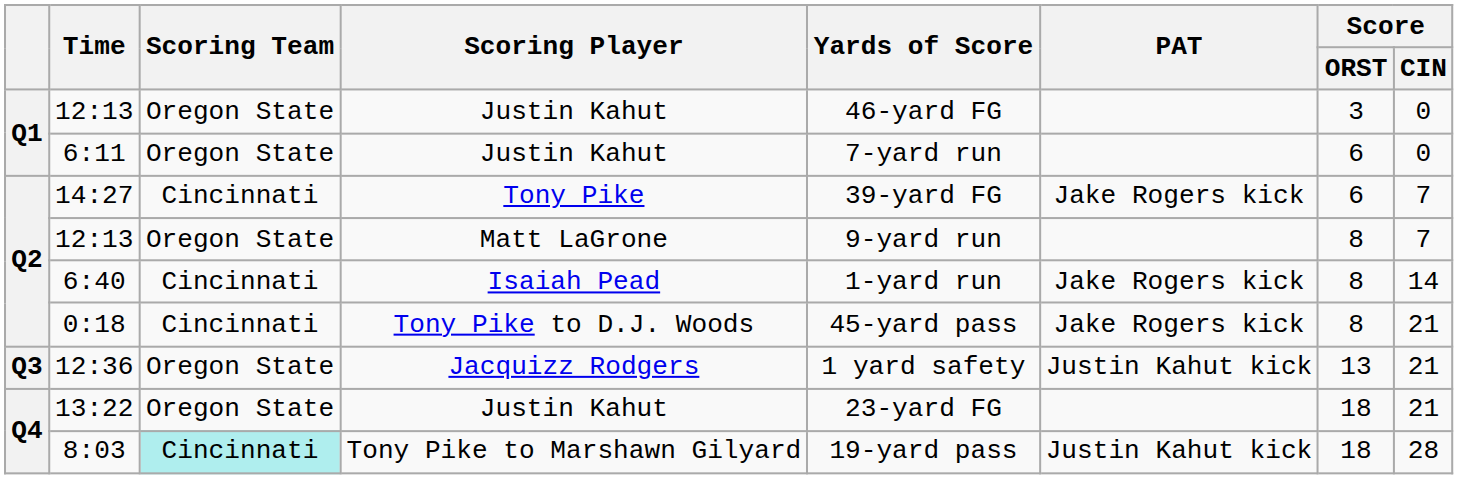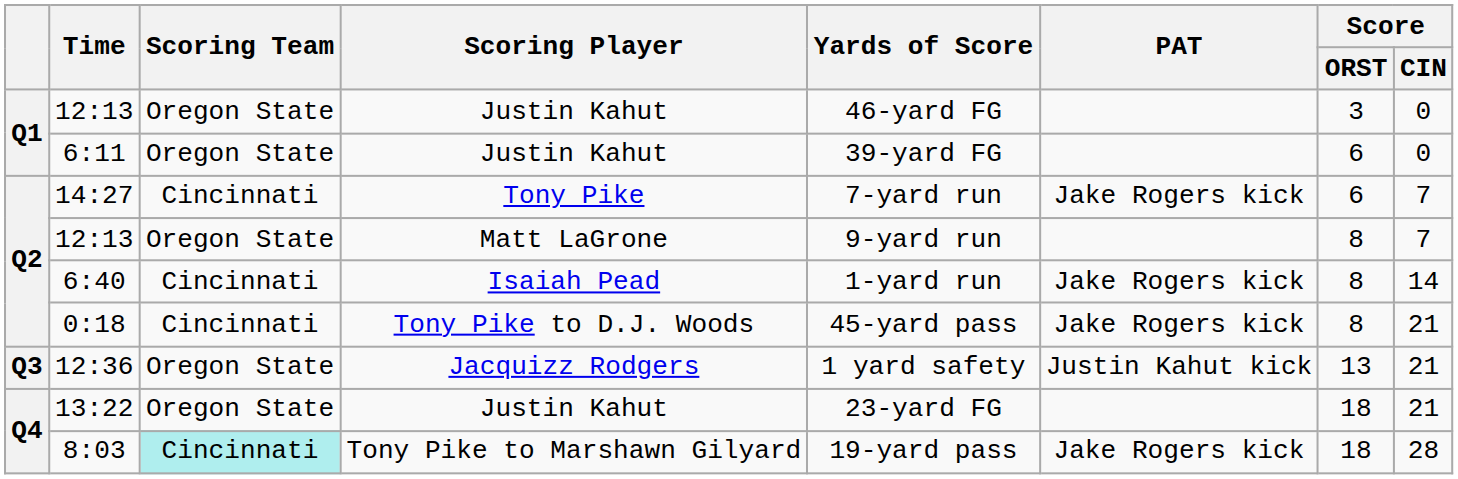6:11 | Yards of Score: 7-yard run -> 39-yard FG
14:27 | Yards of Score: 39-yard FG -> 7-yard run
8:03 | PAT: Justin Kahut kick -> Jake Rogers kick
